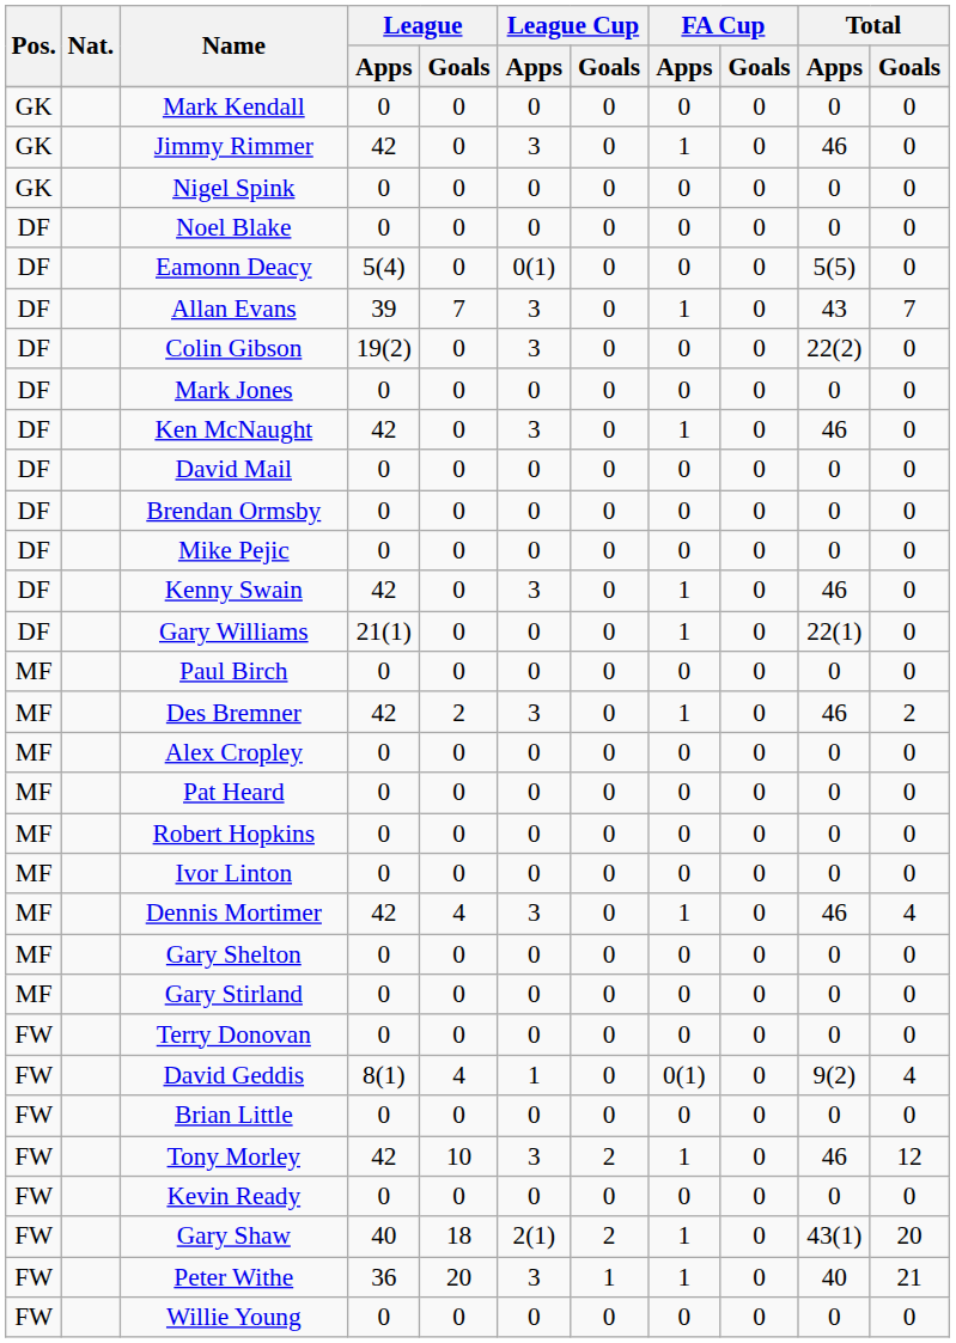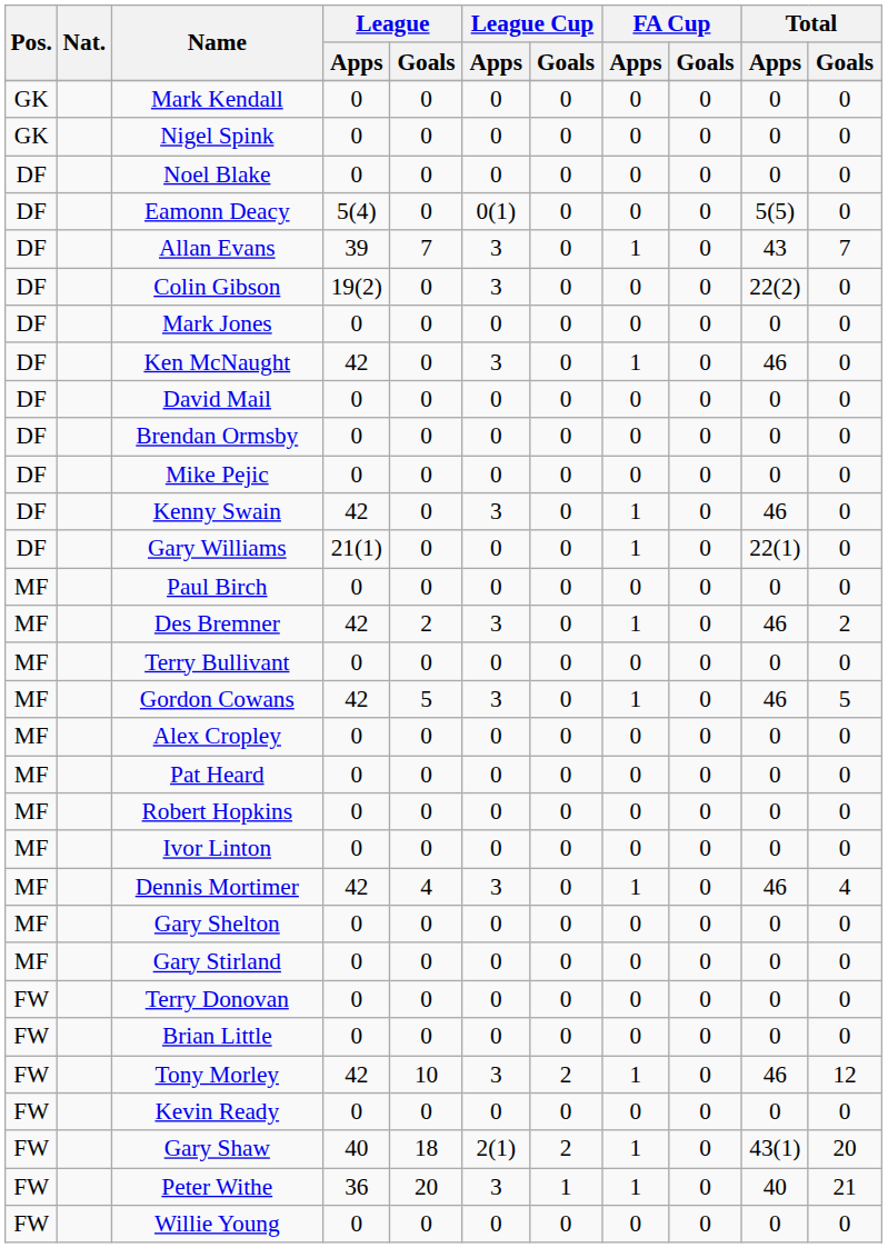- row: GK | Jimmy Rimmer | 42 | 0 | 3 | 0 | 1 | 0 | 46 | 0
+ row: MF | Terry Bullivant | 0 | 0 | 0 | 0 | 0 | 0 | 0 | 0
+ row: MF | Gordon Cowans | 42 | 5 | 3 | 0 | 1 | 0 | 46 | 5
- row: FW | David Geddis | 8(1) | 4 | 1 | 0 | 0(1) | 0 | 9(2) | 4
